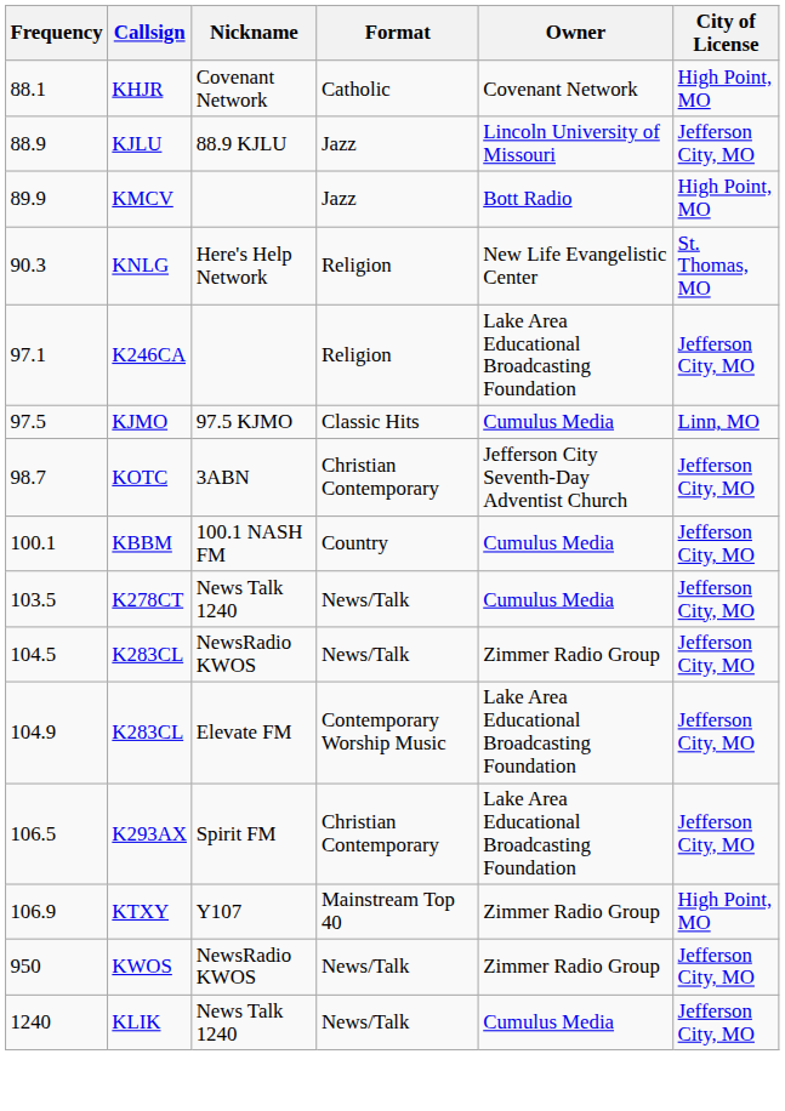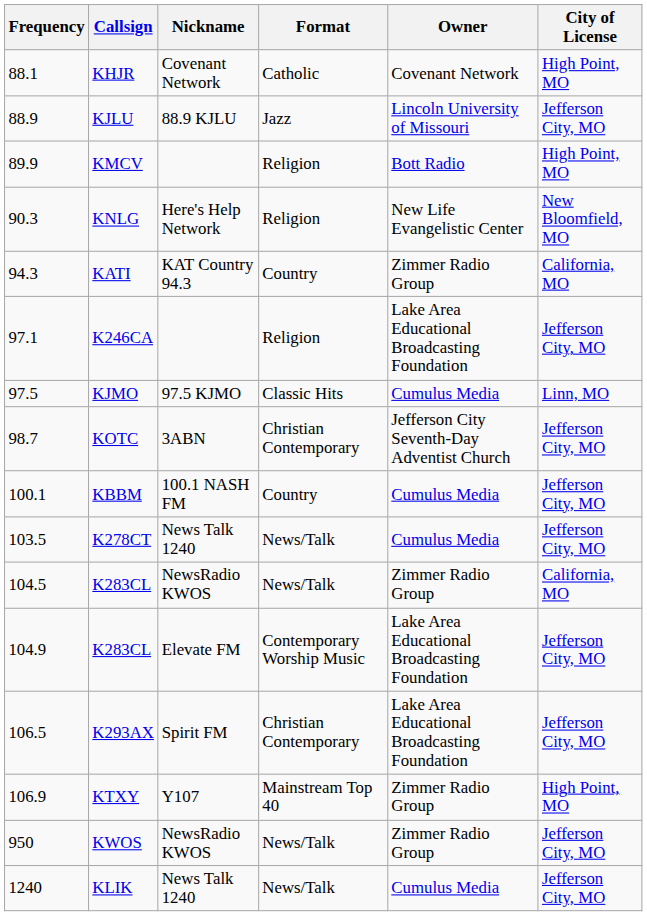KMCV | Format: Jazz -> Religion
KNLG | City of License: St. Thomas, MO -> New Bloomfield, MO
+ row: 94.3 | KATI | KAT Country 94.3 | Country | Zimmer Radio Group | California, MO
104.5 / K283CL | City of License: Jefferson City, MO -> California, MO
